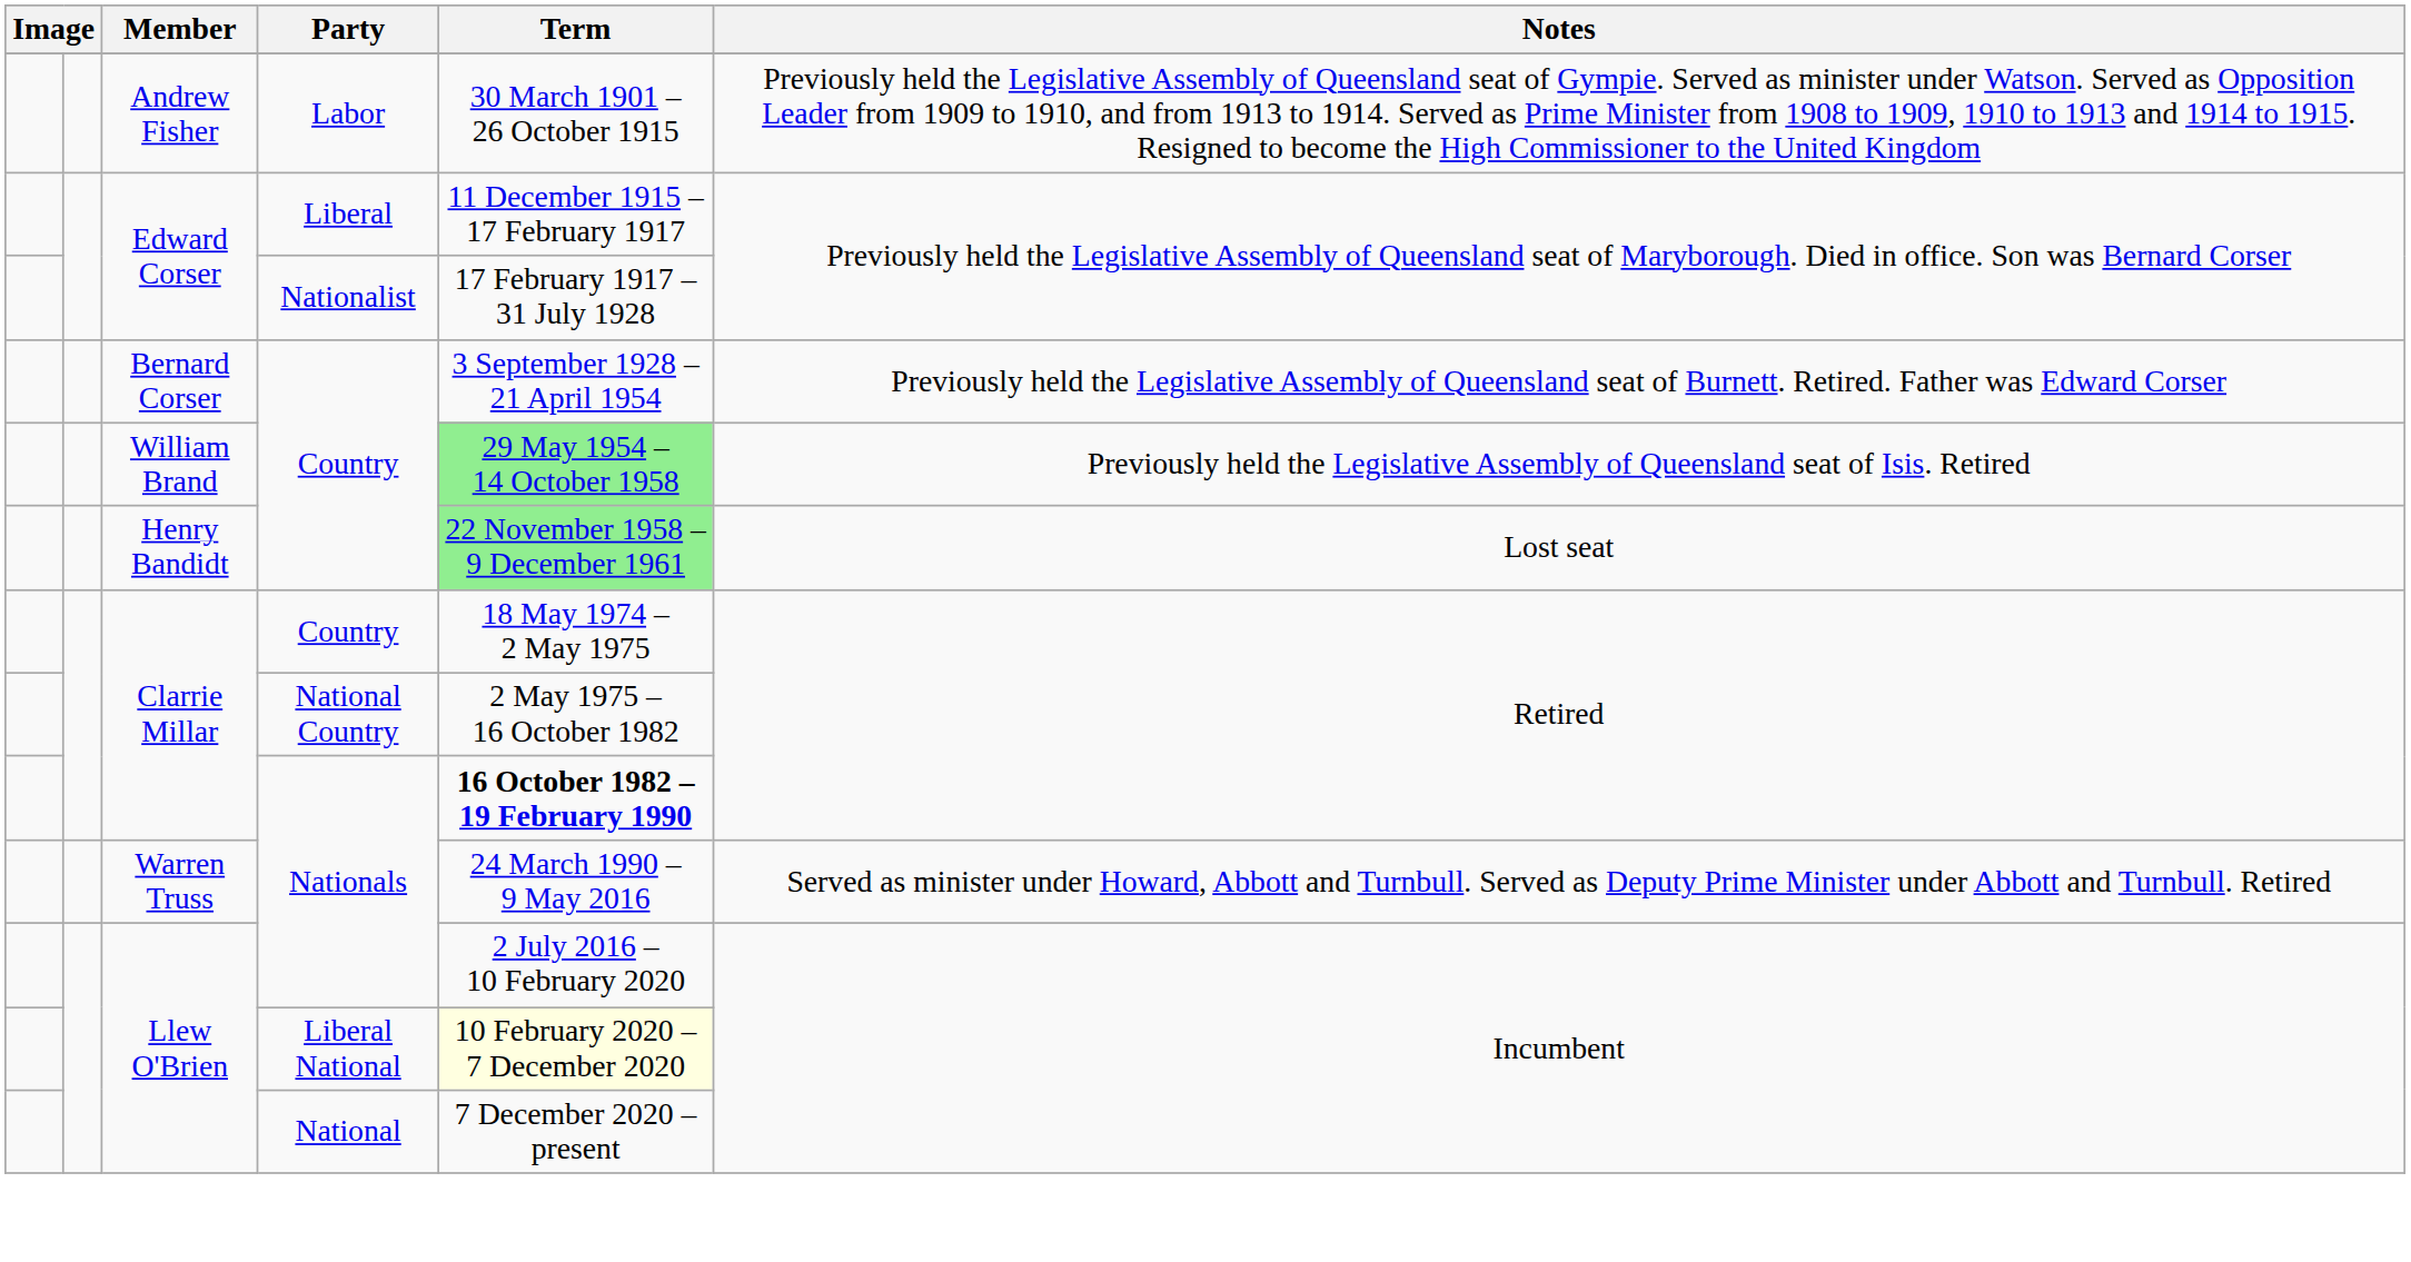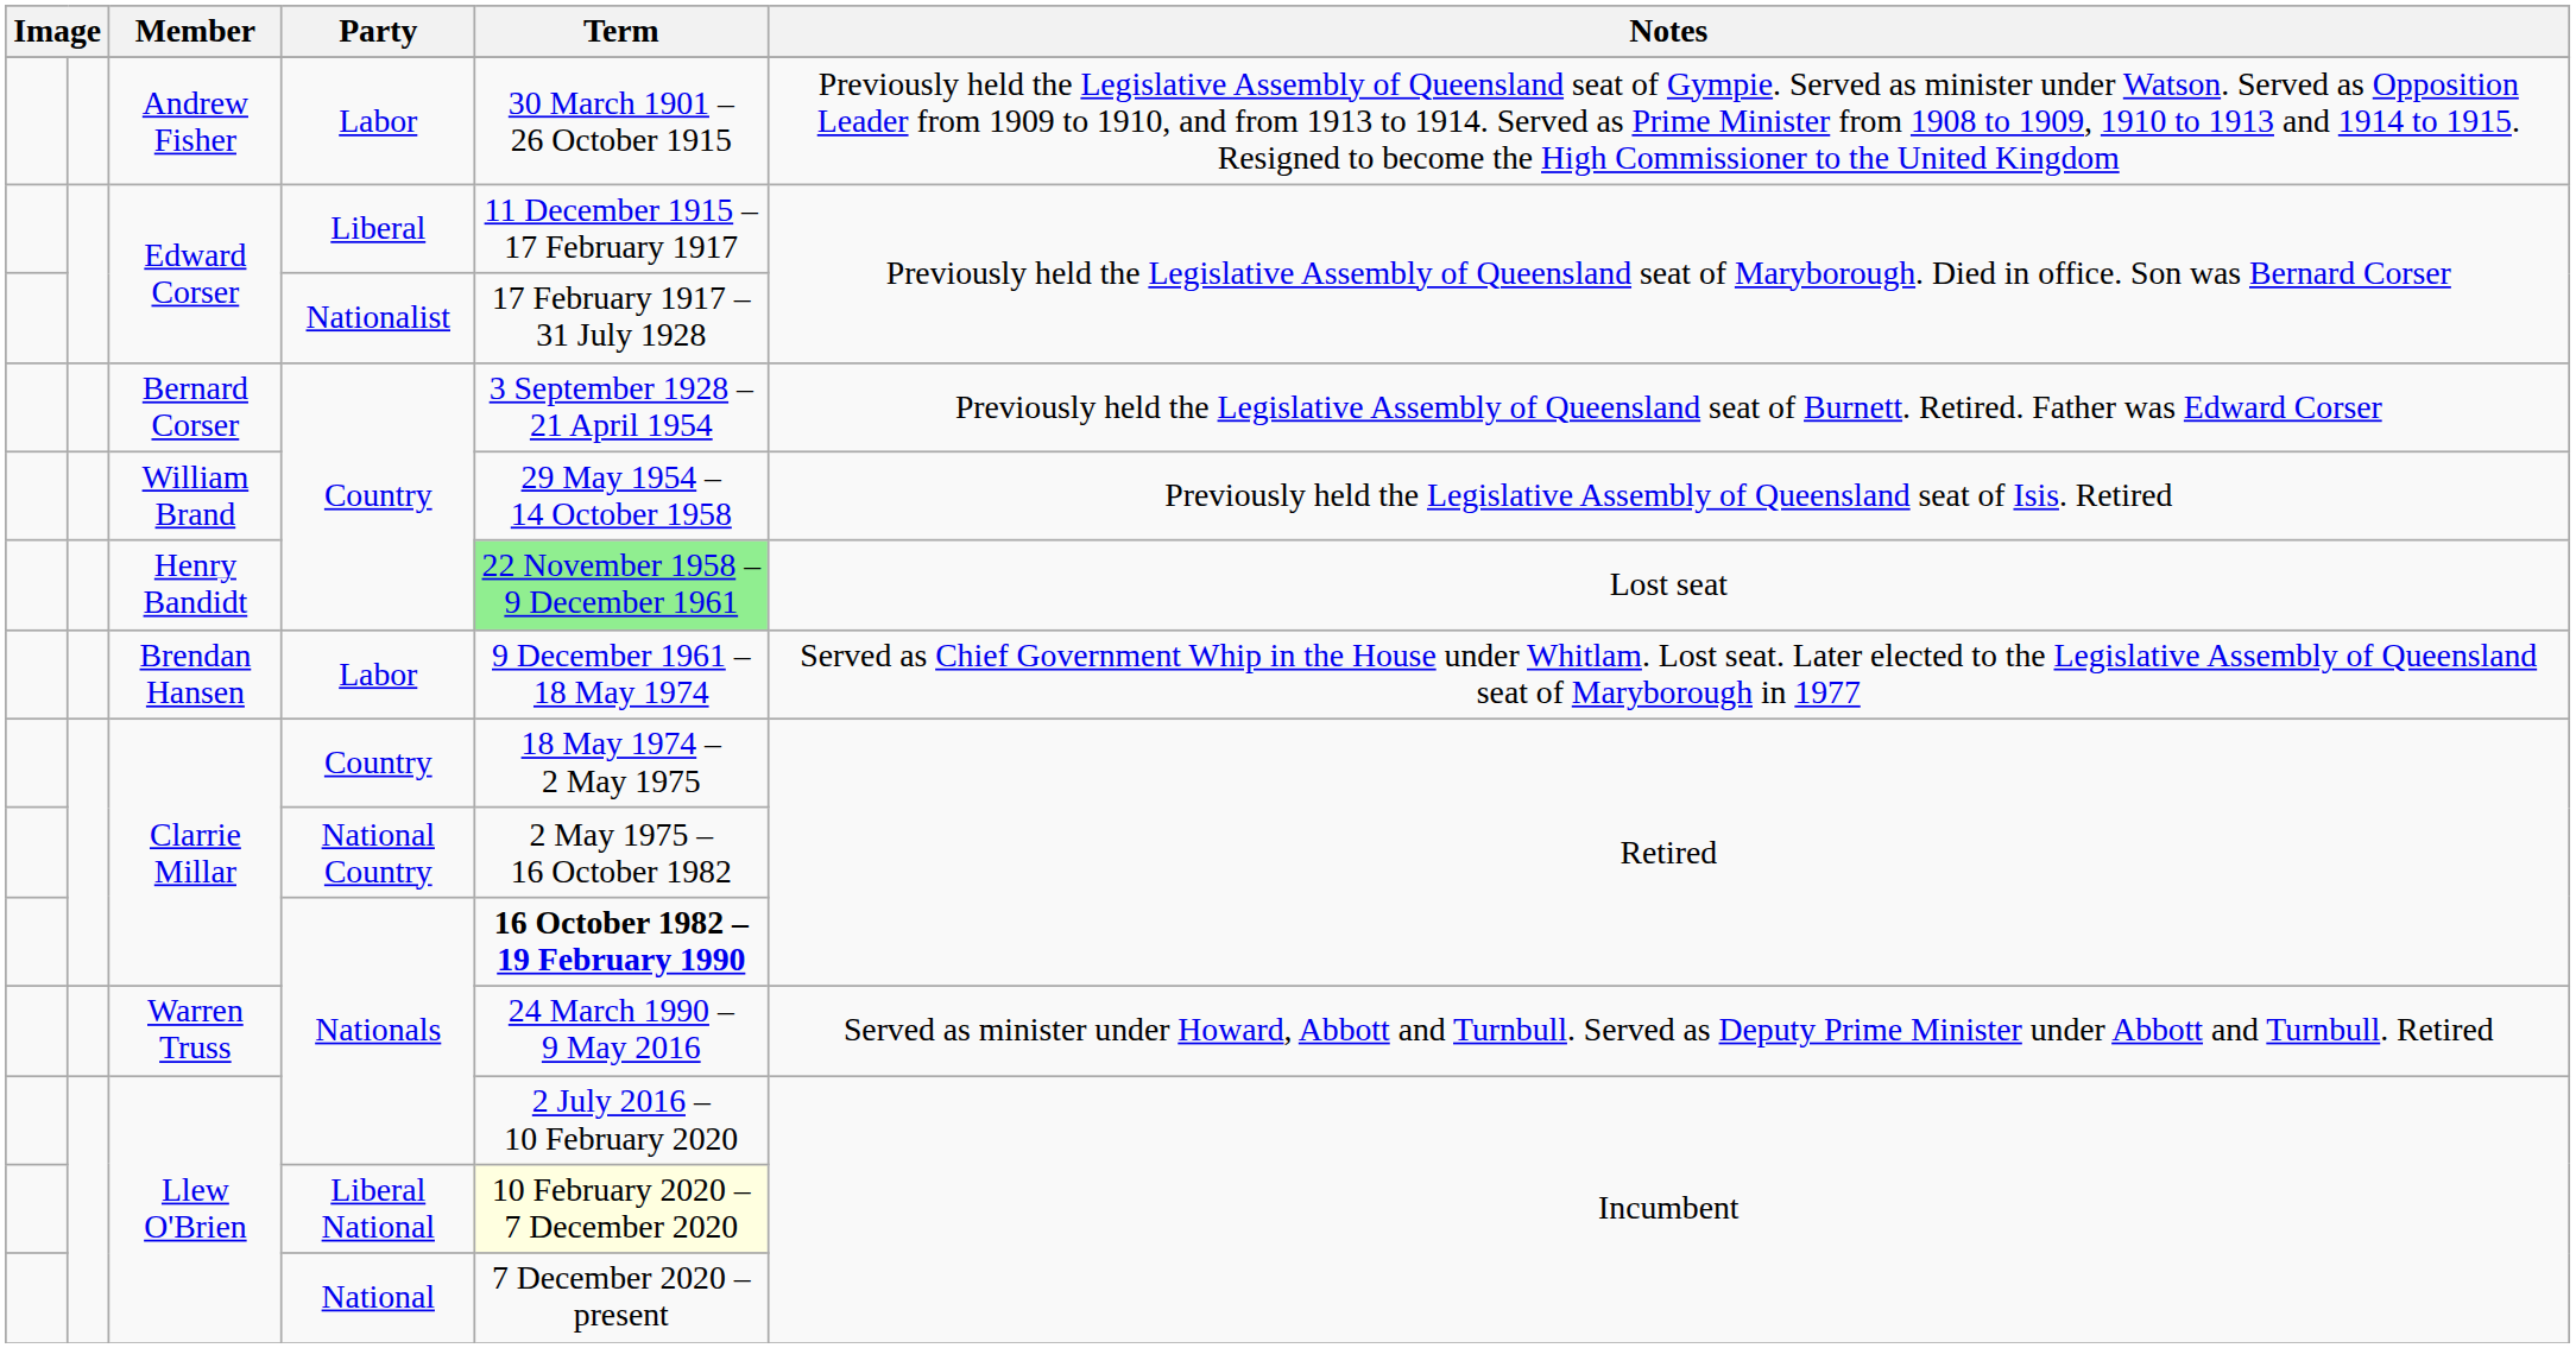William Brand | Term: lightgreen background -> no background
+ row: Brendan Hansen | Labor | 9 December 1961 – 18 May 1974 | Served as Chief Government Whip in the House under Whitlam. Lost seat. Later elected to the Legislative Assembly of Queensland seat of Maryborough in 1977
